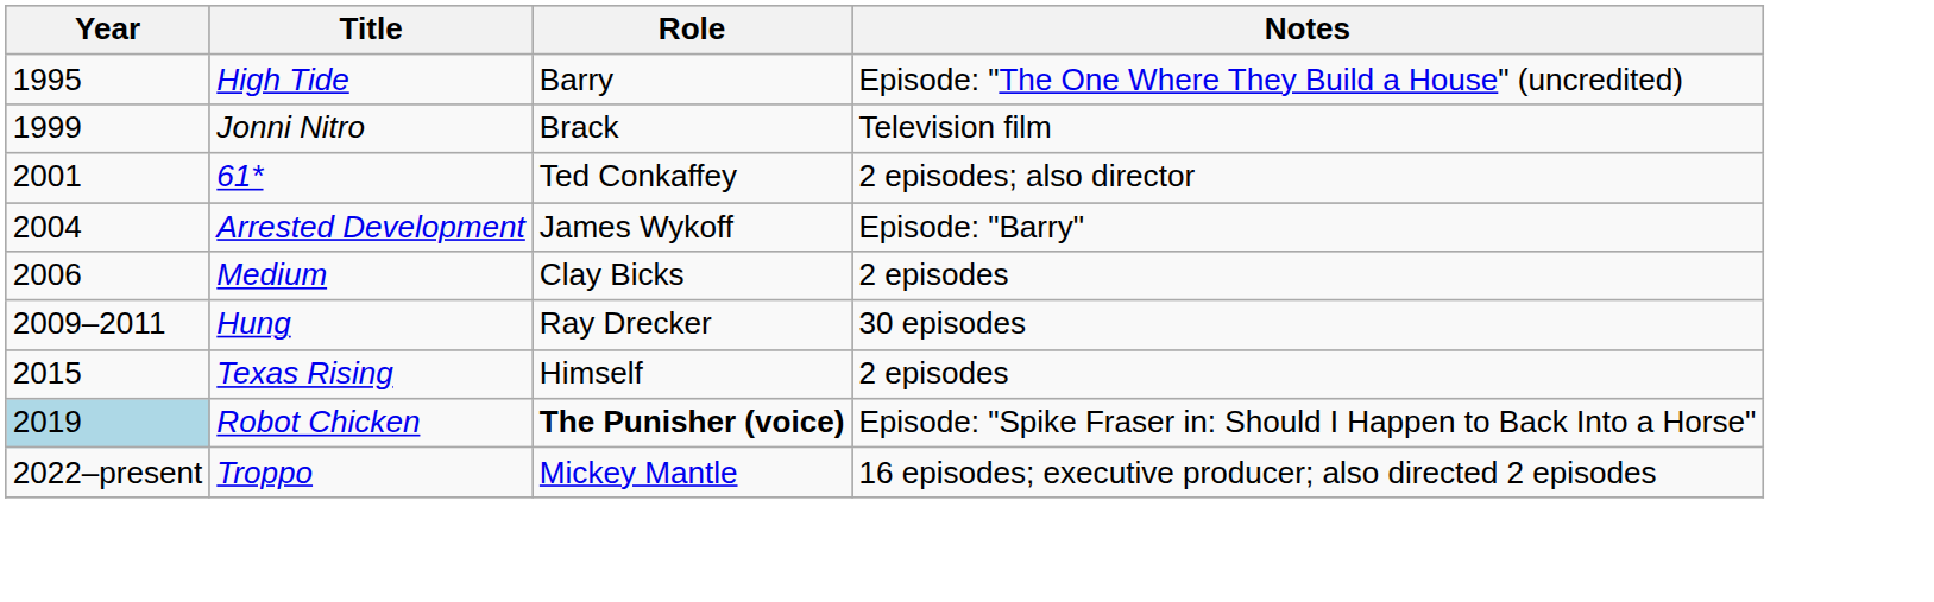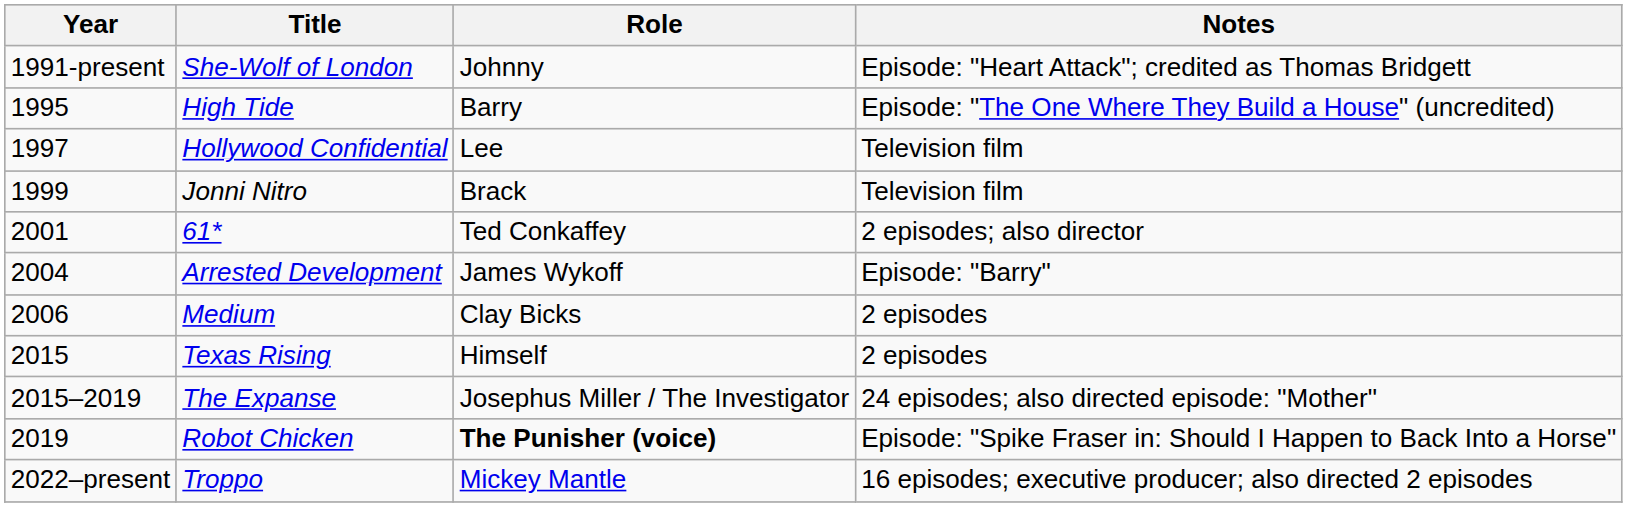+ row: 1991-present | She-Wolf of London | Johnny | Episode: "Heart Attack"; credited as Thomas Bridgett
+ row: 1997 | Hollywood Confidential | Lee | Television film
- row: 2009–2011 | Hung | Ray Drecker | 30 episodes
+ row: 2015–2019 | The Expanse | Josephus Miller / The Investigator | 24 episodes; also directed episode: "Mother"
Robot Chicken | Year: lightblue background -> no background
